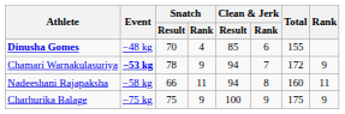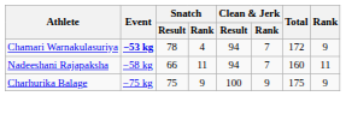- row: Dinusha Gomes | −48 kg | 70 | 4 | 85 | 6 | 155
Chamari Warnakulasuriya | Snatch / Rank: 9 -> 4
Nadeeshani Rajapaksha | Clean & Jerk / Rank: 8 -> 7
